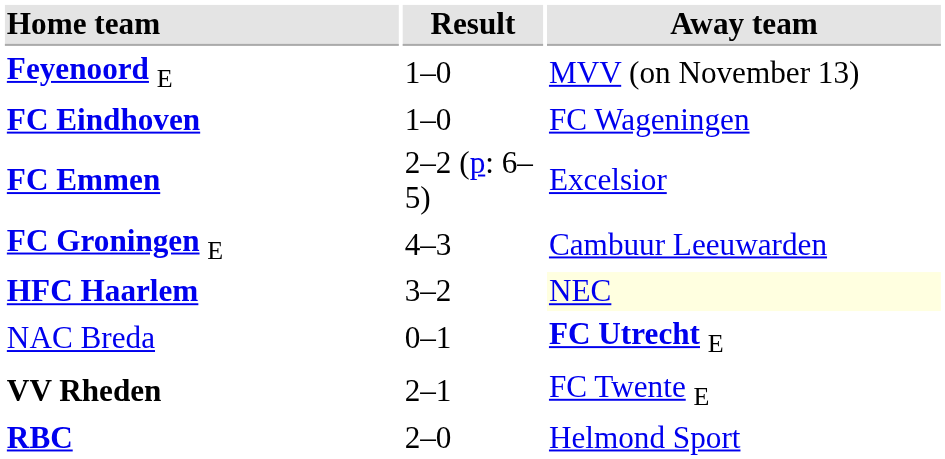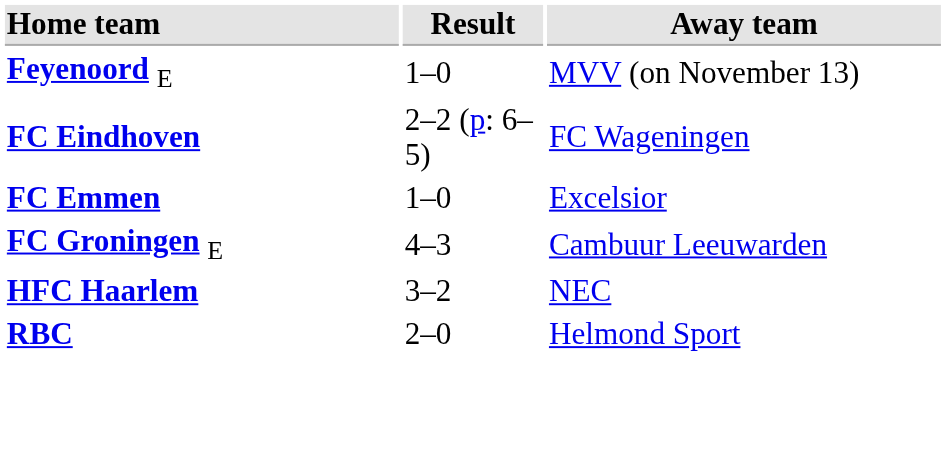FC Eindhoven | Result: 1–0 -> 2–2 (p: 6–5)
FC Emmen | Result: 2–2 (p: 6–5) -> 1–0
HFC Haarlem | Away team: lightyellow background -> no background
- row: NAC Breda | 0–1 | FC Utrecht E
- row: VV Rheden | 2–1 | FC Twente E
